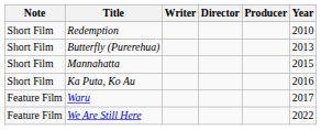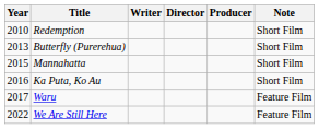columns swapped: Year <-> Note
